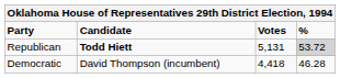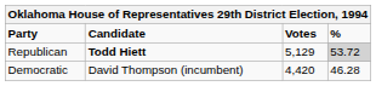Republican | Votes: 5,131 -> 5,129
Democratic | Votes: 4,418 -> 4,420
